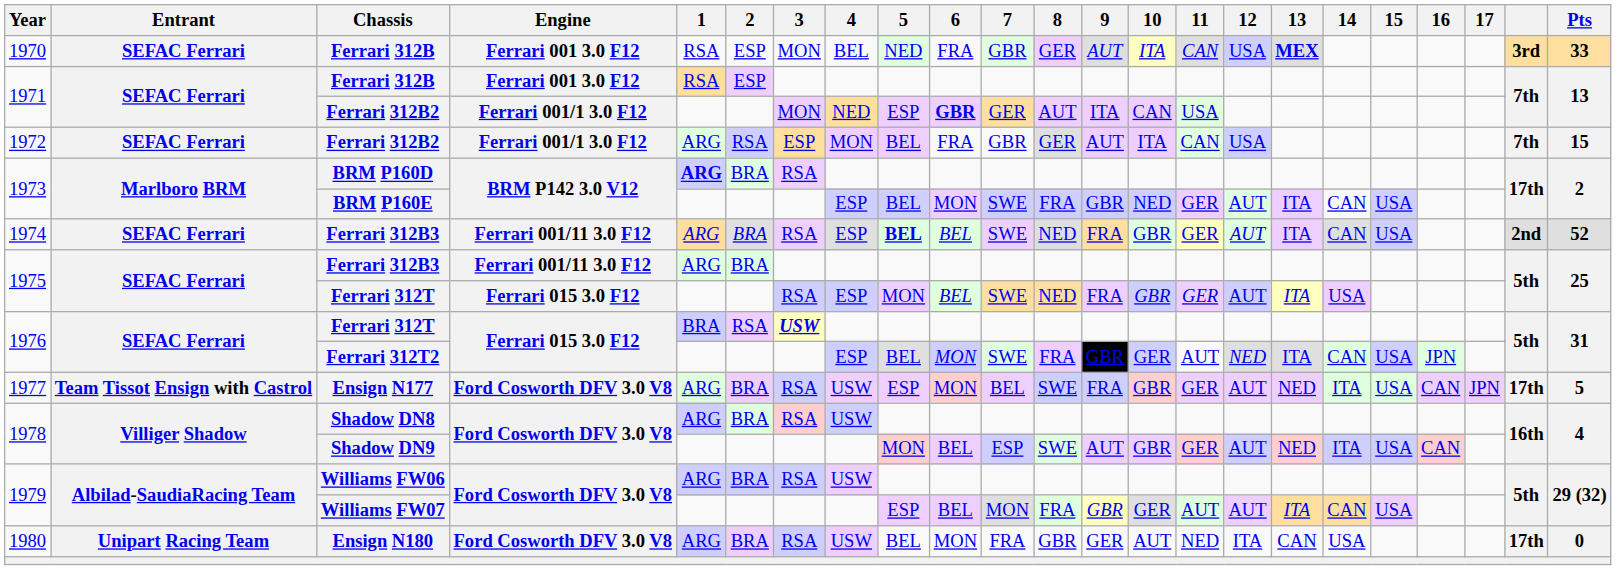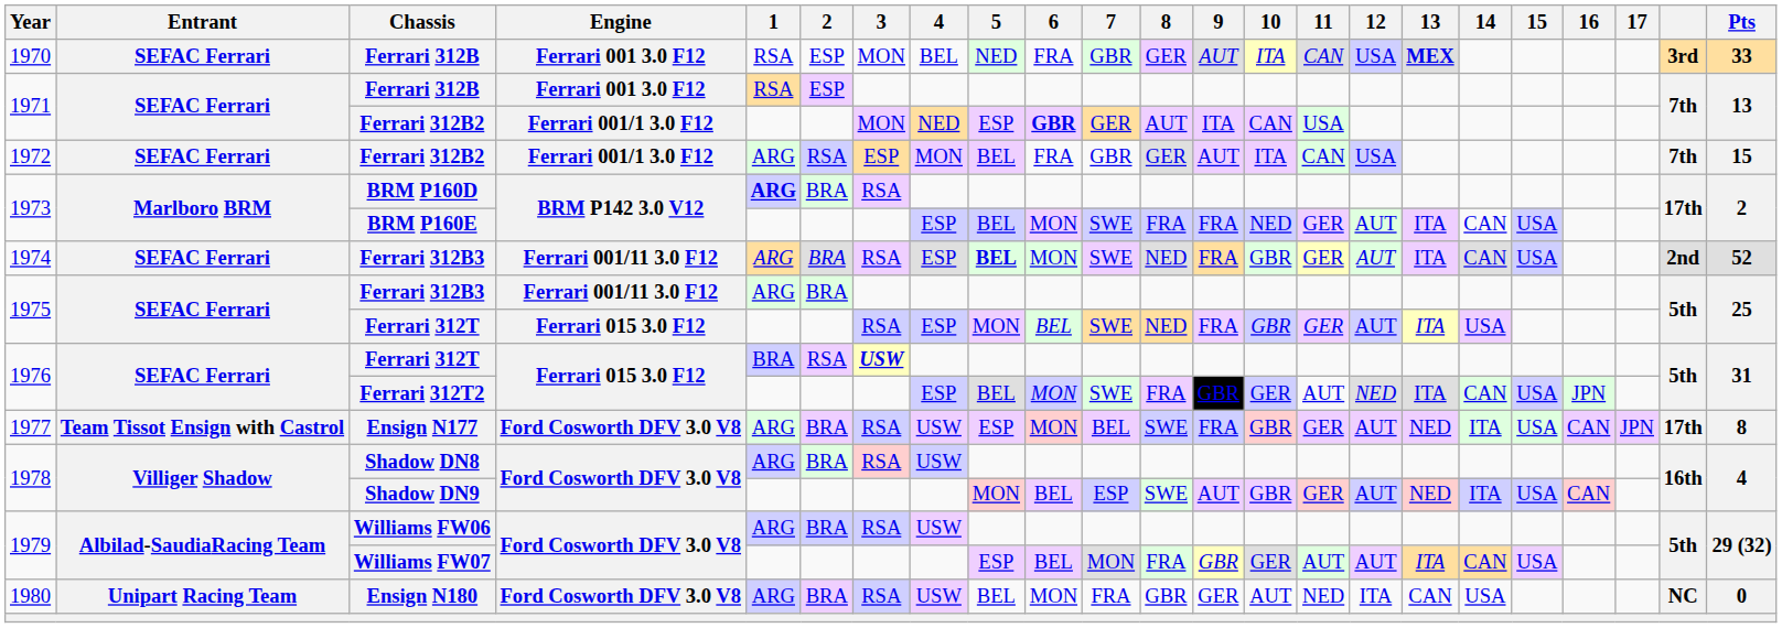BRM P160E | 9: GBR -> FRA
1974 / Ferrari 312B3 | 6: BEL -> MON
Ensign N177 | Pts: 5 -> 8
Ensign N180 | column 22: 17th -> NC
